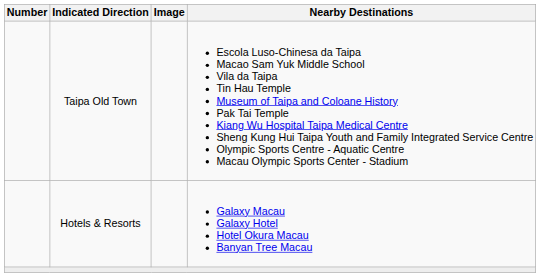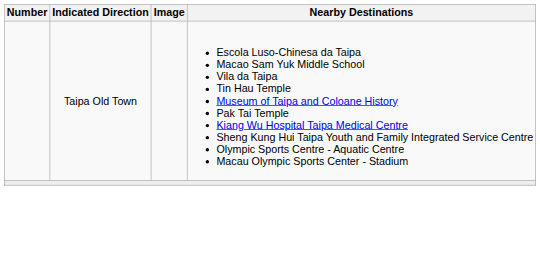- row: Hotels & Resorts | Galaxy Macau Galaxy Hotel Hotel Okura Macau Banyan Tree Macau
